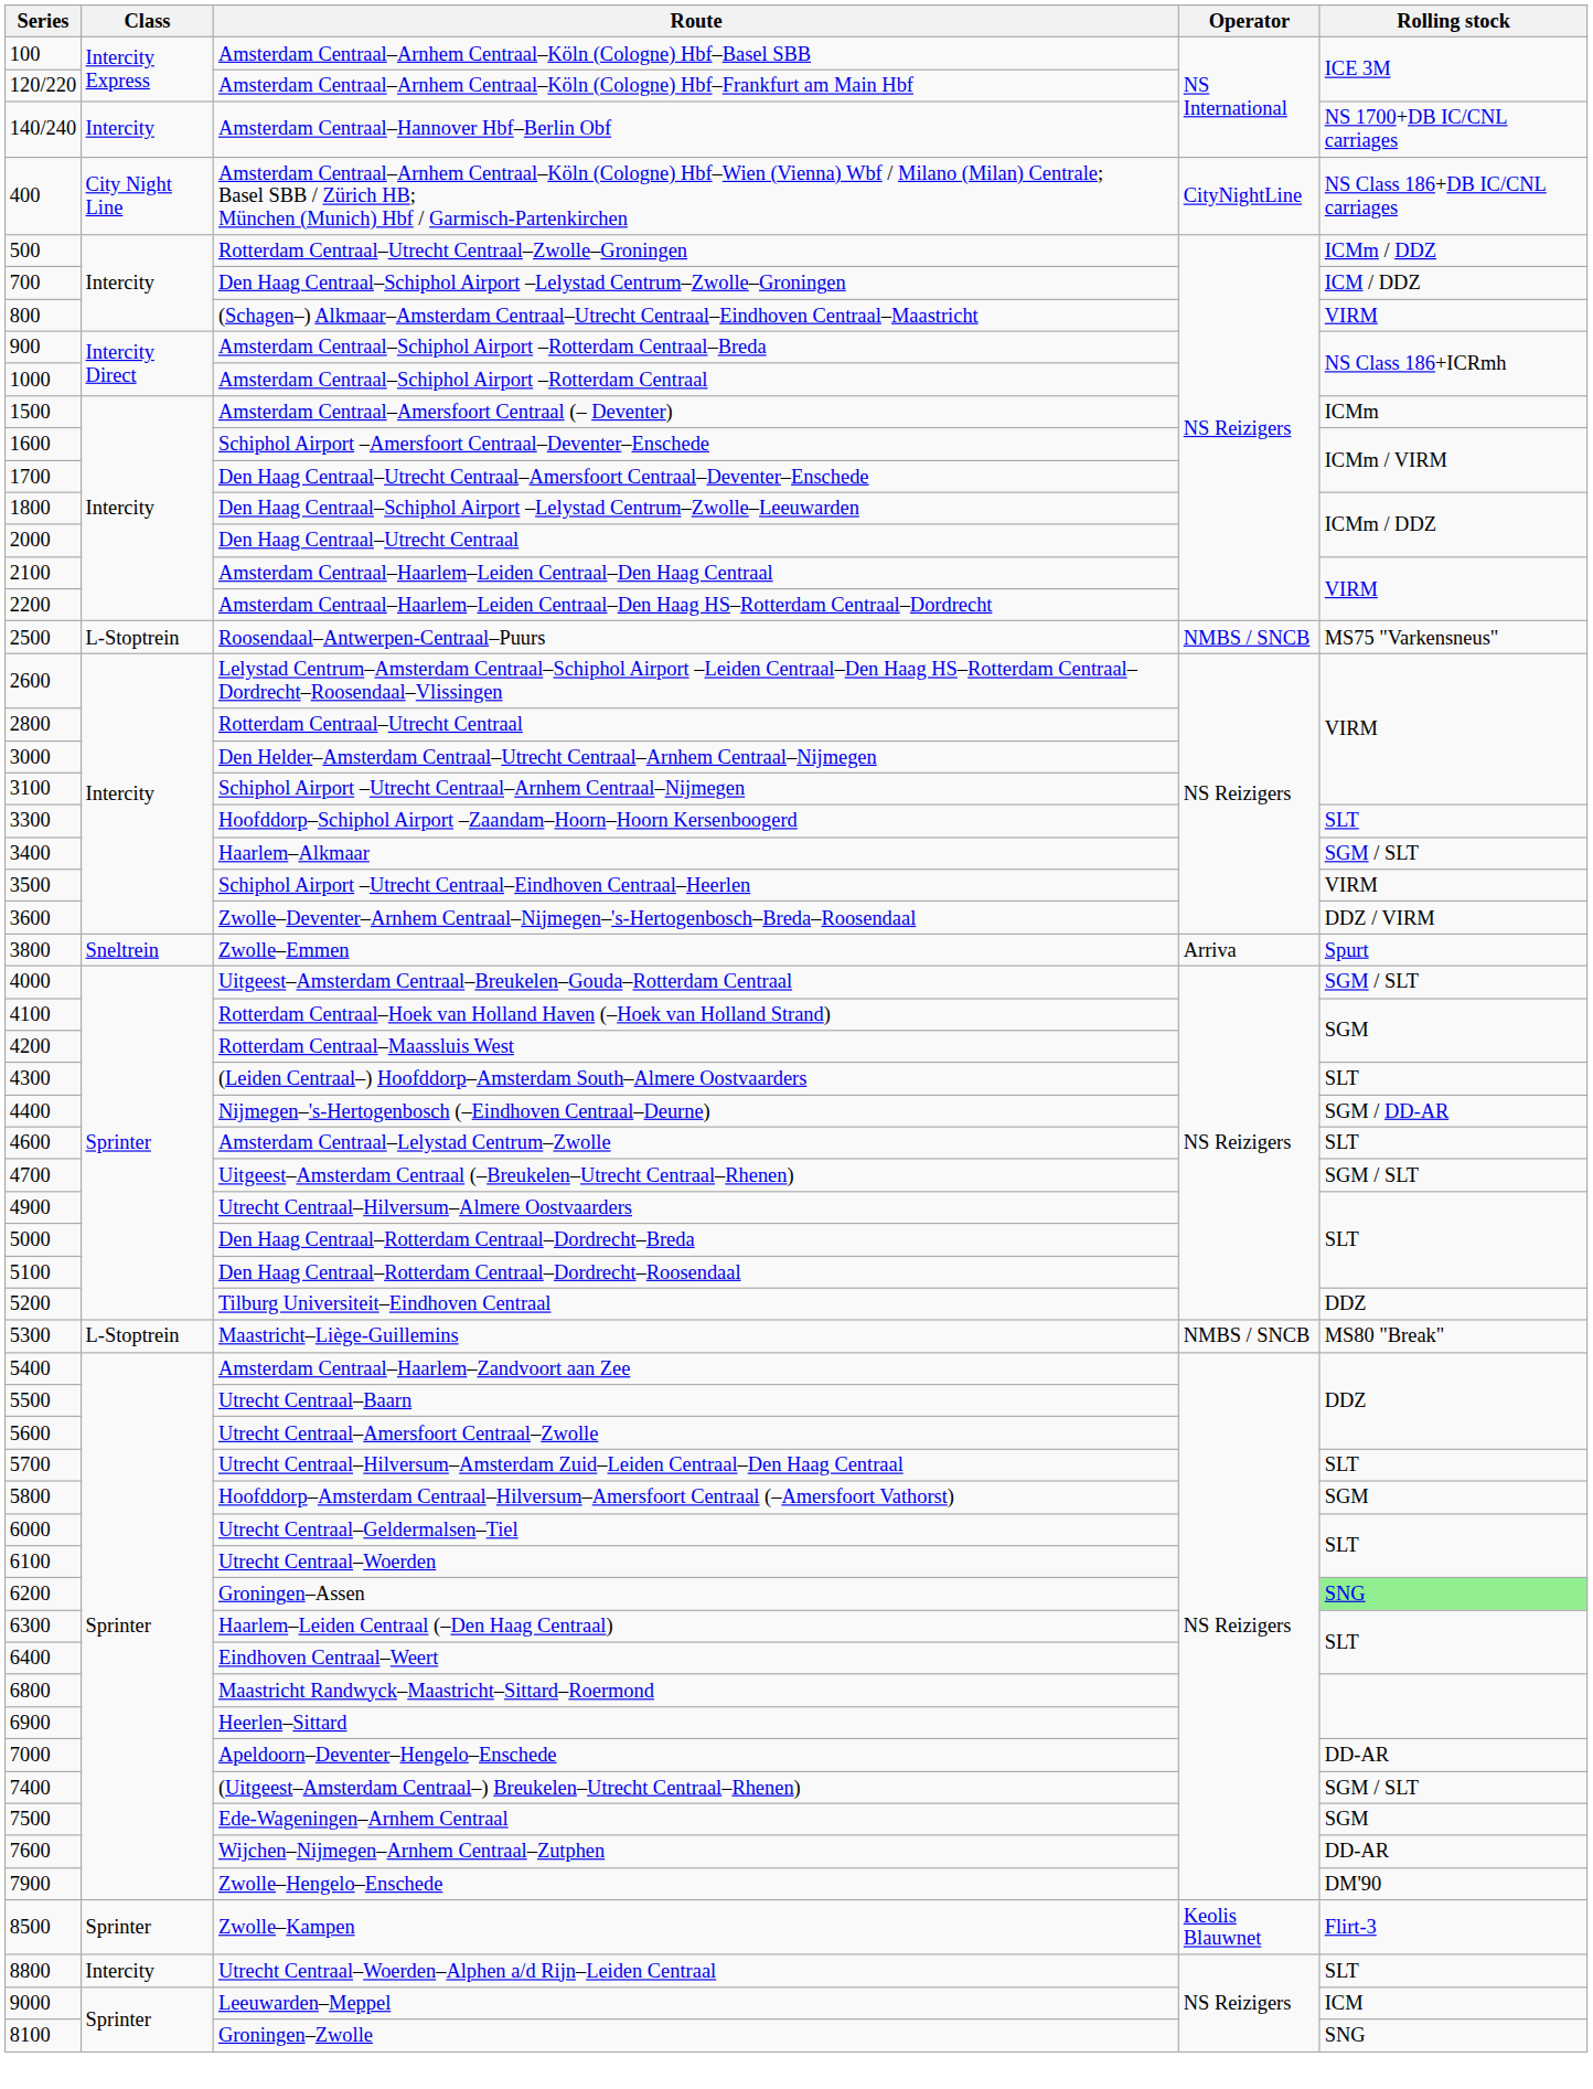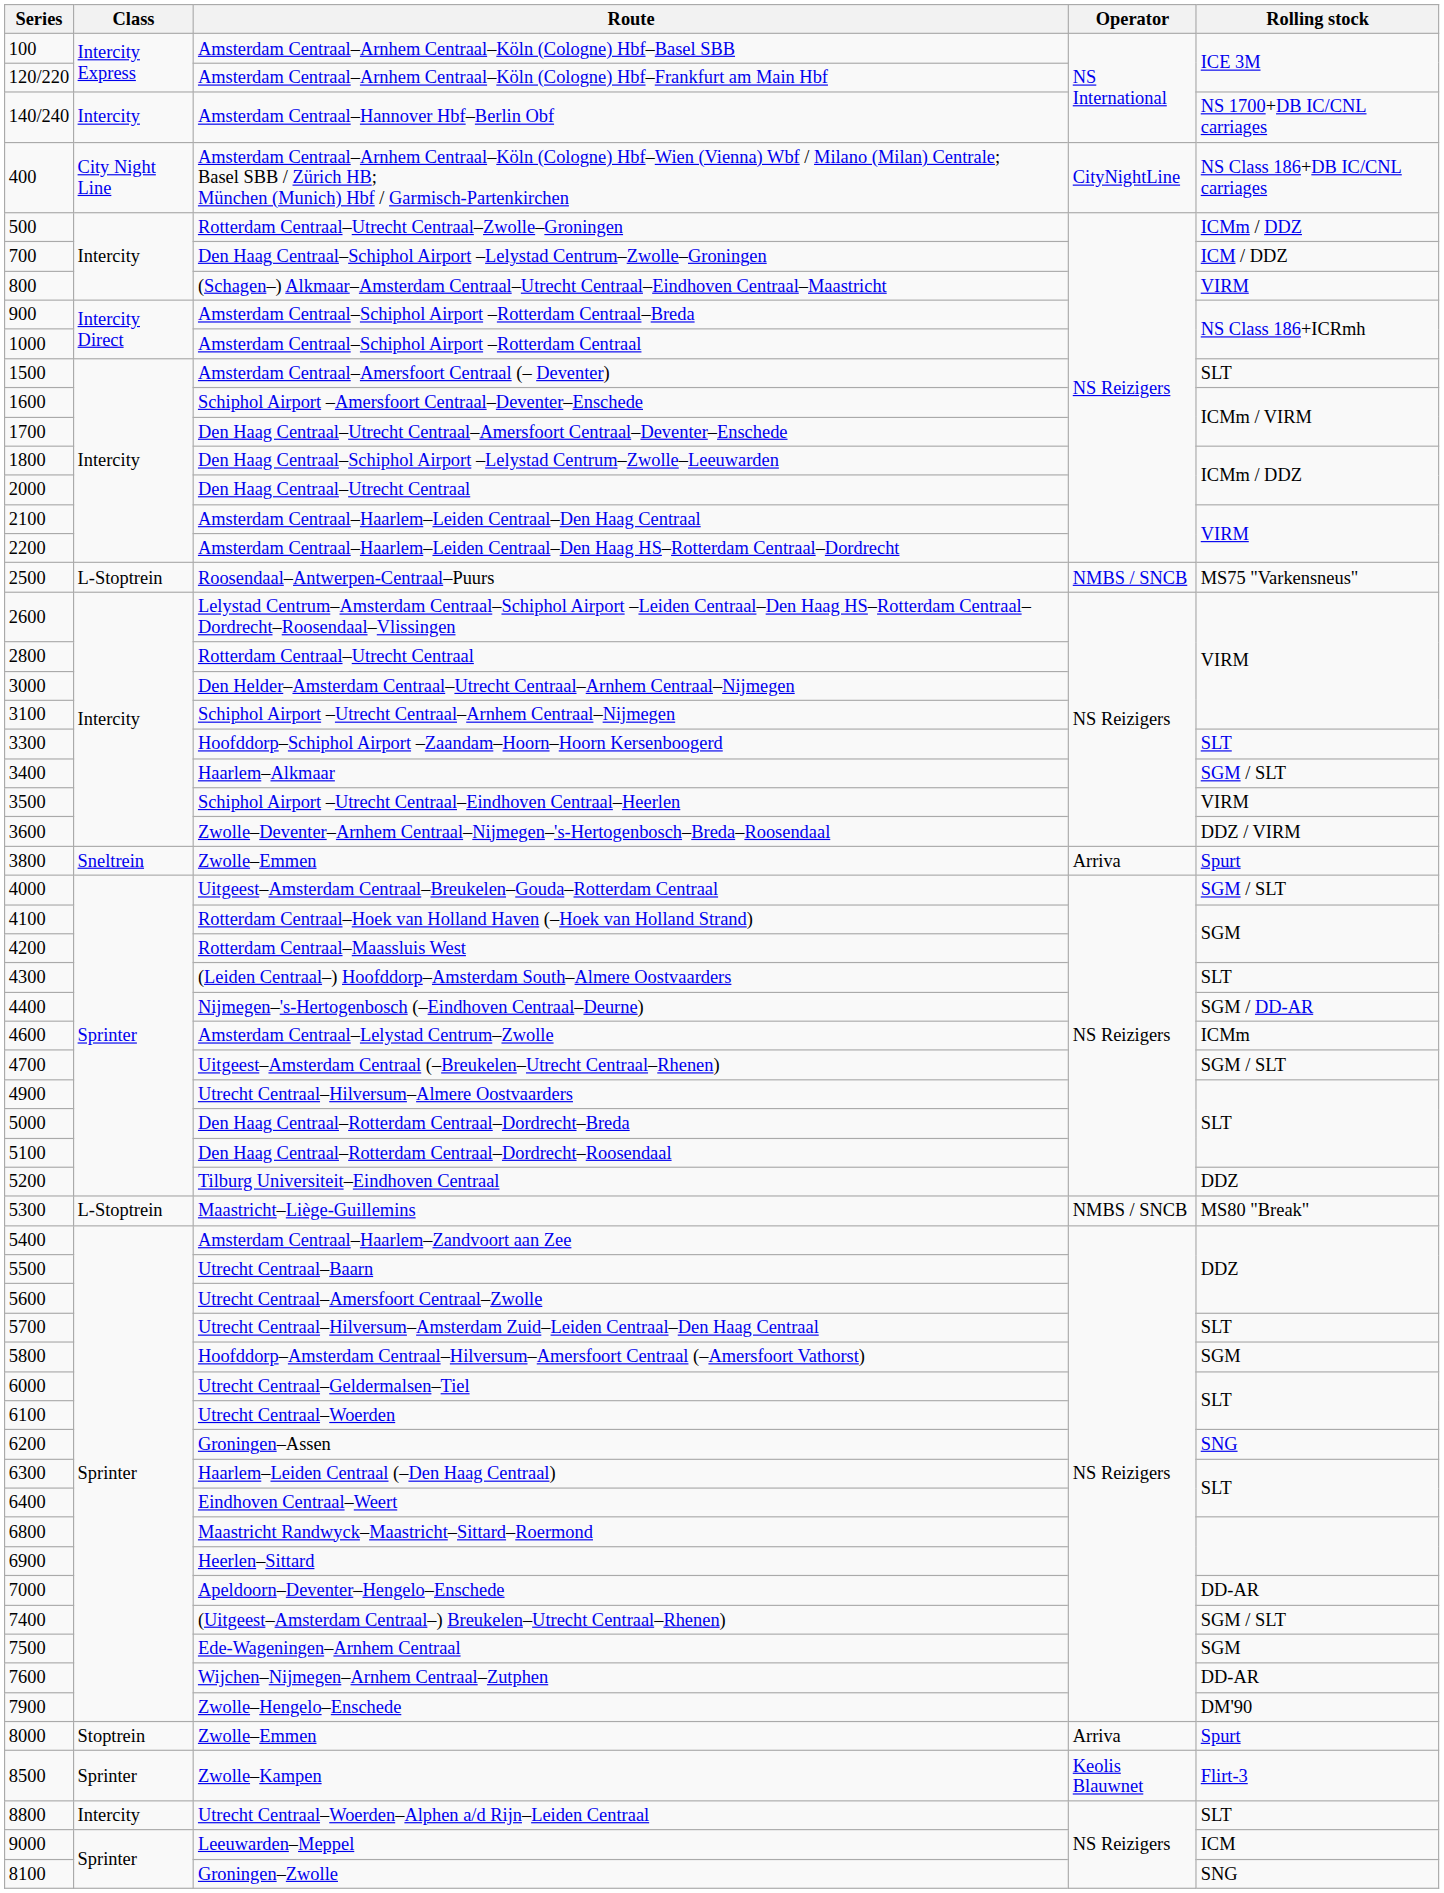Amsterdam Centraal–Amersfoort Centraal (– Deventer) | Rolling stock: ICMm -> SLT
Amsterdam Centraal–Lelystad Centrum–Zwolle | Rolling stock: SLT -> ICMm
Groningen–Assen | Rolling stock: lightgreen background -> no background
+ row: 8000 | Stoptrein | Zwolle–Emmen | Arriva | Spurt
